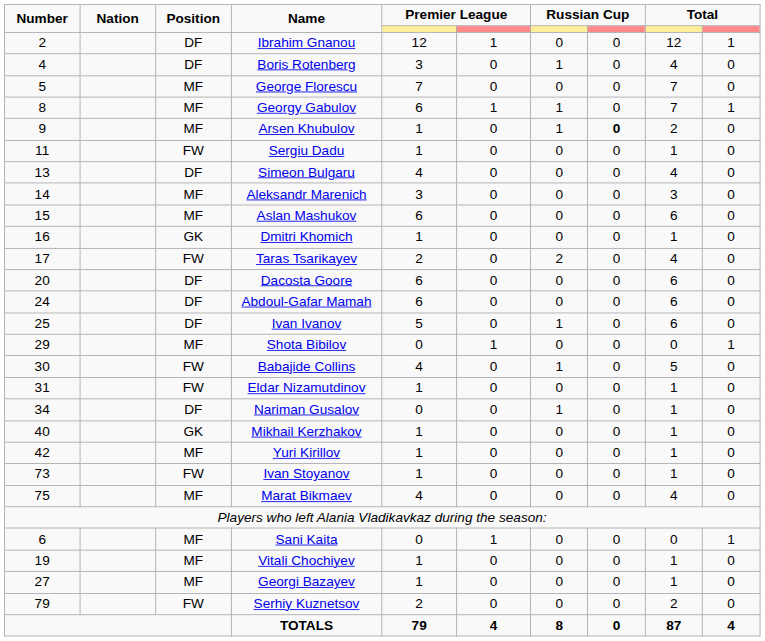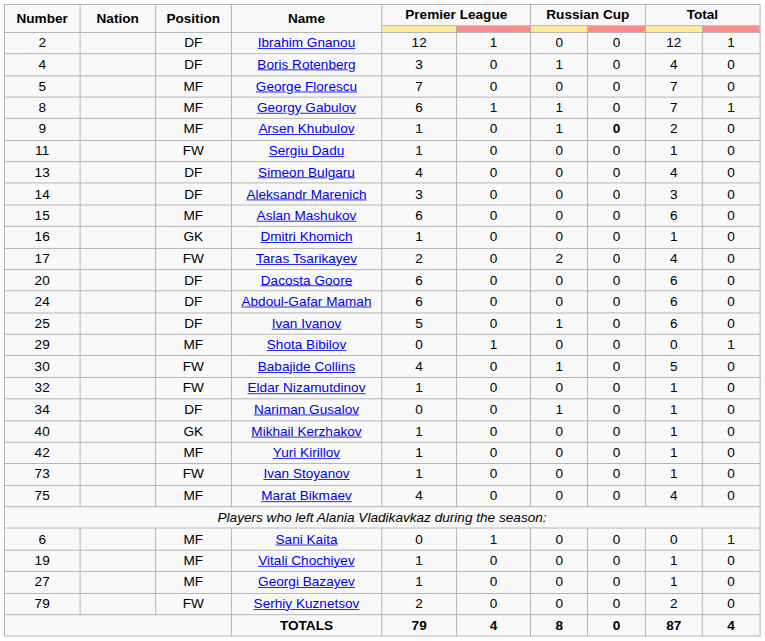Aleksandr Marenich | Position: MF -> DF
Eldar Nizamutdinov | Number: 31 -> 32
